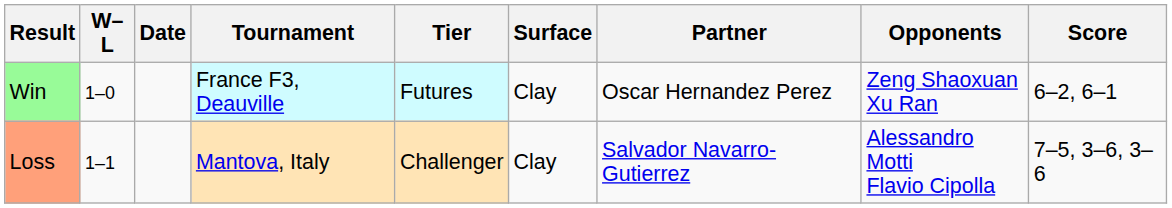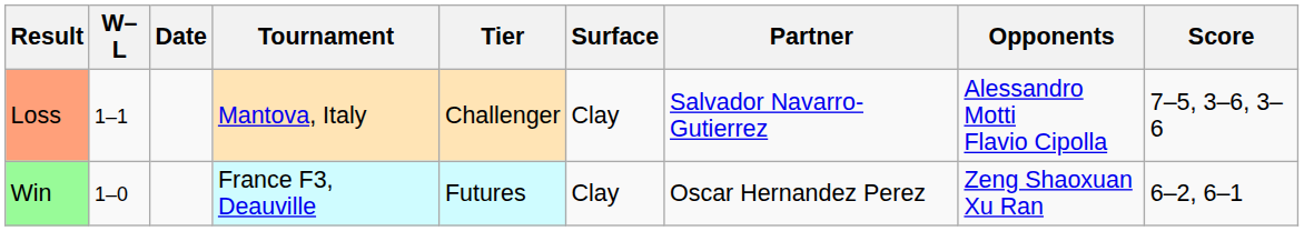rows swapped: Win <-> Loss
